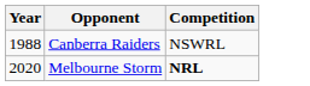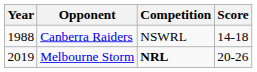+ column: Score | 14-18 | 20-26
Melbourne Storm | Year: 2020 -> 2019
